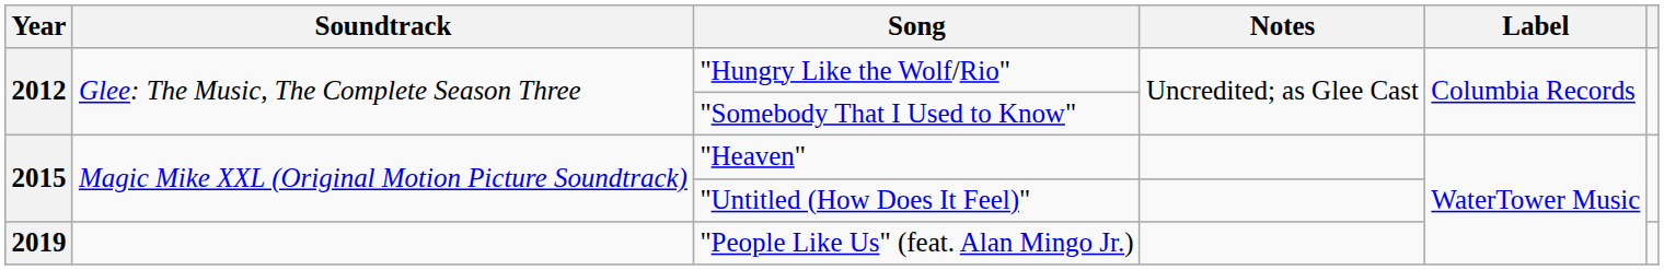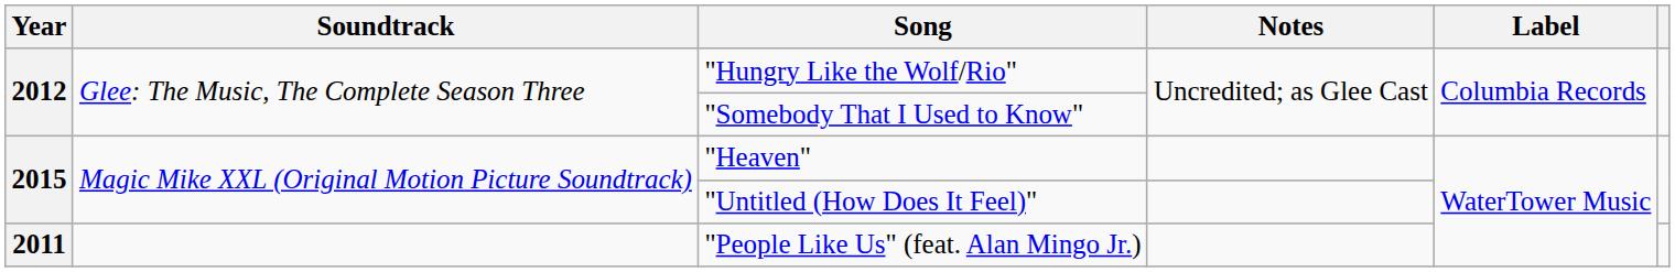"People Like Us" (feat. Alan Mingo Jr.) | Year: 2019 -> 2011
